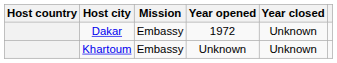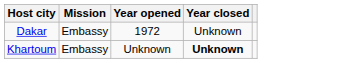- column: Host country
Khartoum | Year closed: normal -> bold
